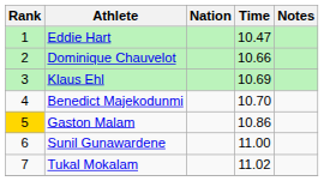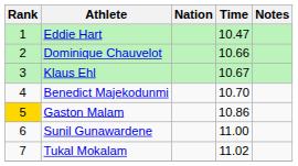Klaus Ehl | Time: 10.69 -> 10.67
